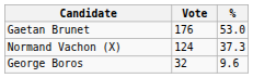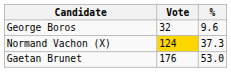rows swapped: Gaetan Brunet <-> George Boros
Normand Vachon (X) | Vote: no background -> gold background
